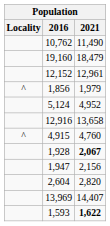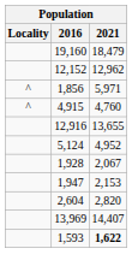- row: 10,762 | 11,490
12,152 | 2021: 12,961 -> 12,962
1,856 | 2021: 1,979 -> 5,971
rows swapped: 4,915 <-> 5,124
12,916 | 2021: 13,658 -> 13,655
1,928 | 2021: bold -> normal
1,947 | 2021: 2,156 -> 2,153
